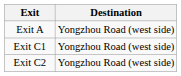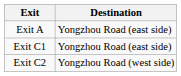Exit A | Destination: Yongzhou Road (west side) -> Yongzhou Road (east side)
Exit C1 | Destination: Yongzhou Road (west side) -> Yongzhou Road (east side)
